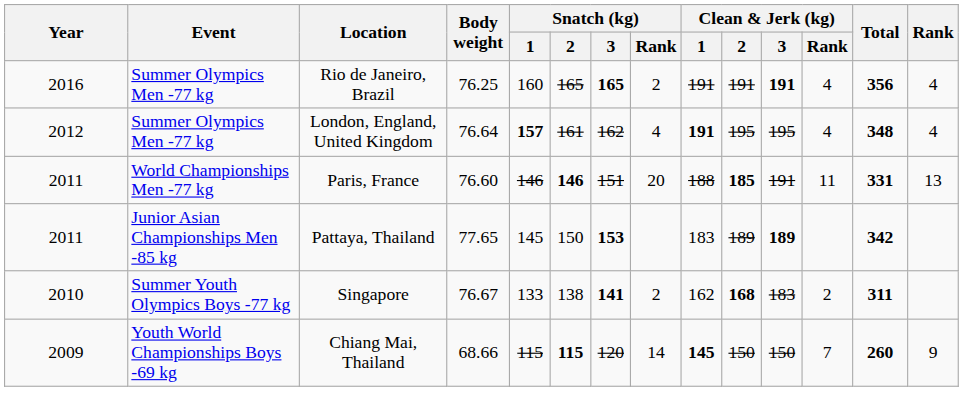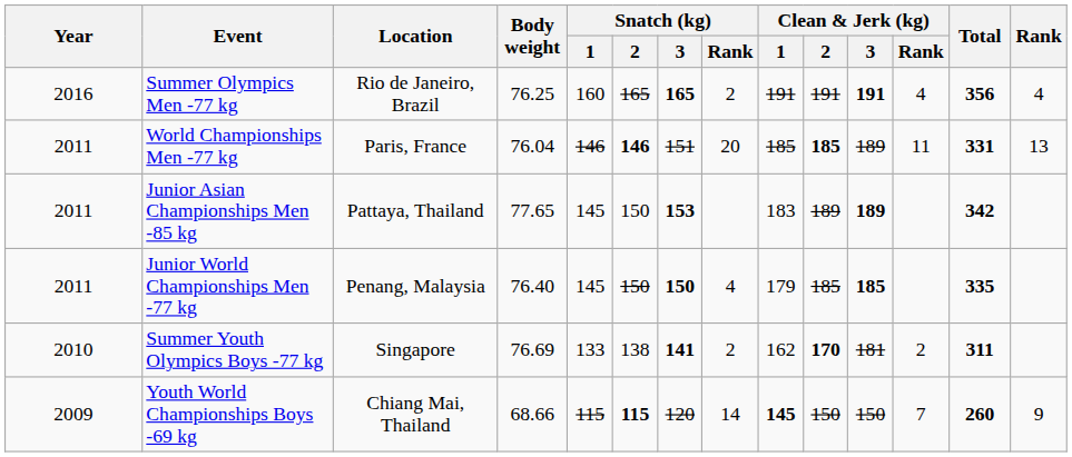- row: 2012 | Summer Olympics Men -77 kg | London, England, United Kingdom | 76.64 | 157 | 161 | 162 | 4 | 191 | 195 | 195 | 4 | 348 | 4
Paris, France | Body weight: 76.60 -> 76.04
Paris, France | Clean & Jerk (kg) / 1: 188 -> 185
Paris, France | Clean & Jerk (kg) / 3: 191 -> 189
+ row: 2011 | Junior World Championships Men -77 kg | Penang, Malaysia | 76.40 | 145 | 150 | 150 | 4 | 179 | 185 | 185 | 335
Singapore | Body weight: 76.67 -> 76.69
Singapore | Clean & Jerk (kg) / 2: 168 -> 170
Singapore | Clean & Jerk (kg) / 3: 183 -> 181
